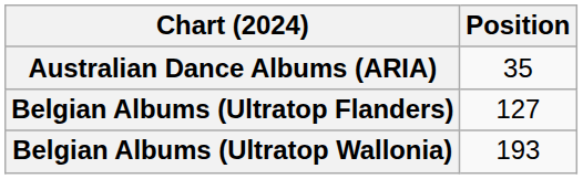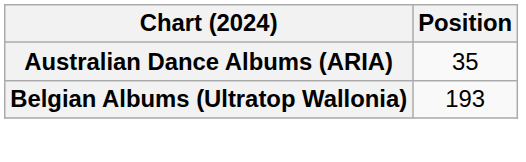- row: Belgian Albums (Ultratop Flanders) | 127
